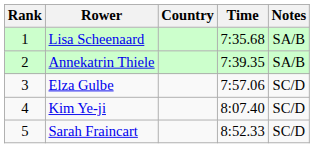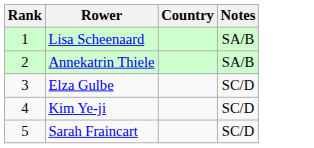- column: Time | 7:35.68 | 7:39.35 | 7:57.06 | 8:07.40 | 8:52.33
